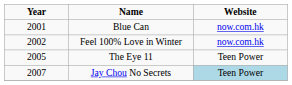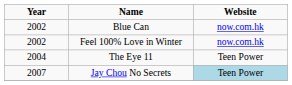Blue Can | Year: 2001 -> 2002
The Eye 11 | Year: 2005 -> 2004
